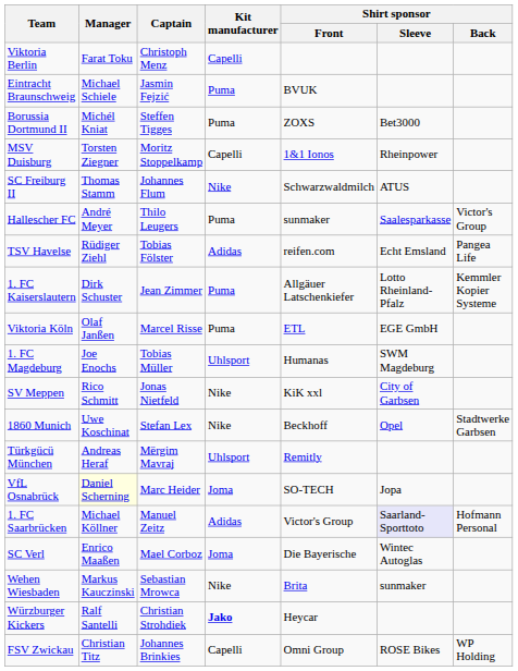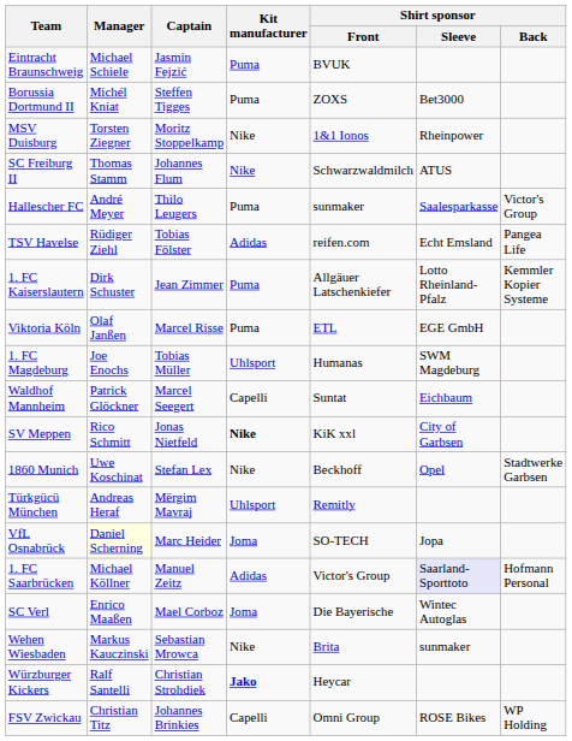- row: Viktoria Berlin | Farat Toku | Christoph Menz | Capelli
MSV Duisburg | Kit manufacturer: Capelli -> Nike
+ row: Waldhof Mannheim | Patrick Glöckner | Marcel Seegert | Capelli | Suntat | Eichbaum
SV Meppen | Kit manufacturer: normal -> bold
